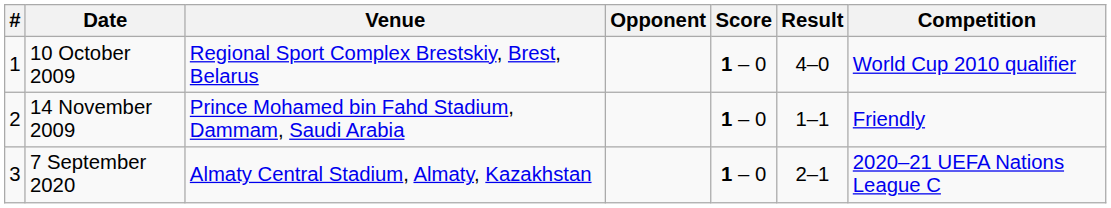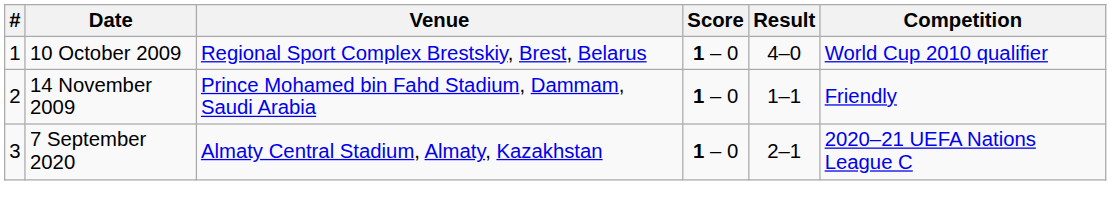- column: Opponent
